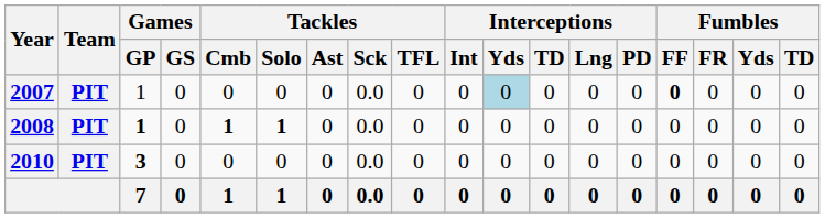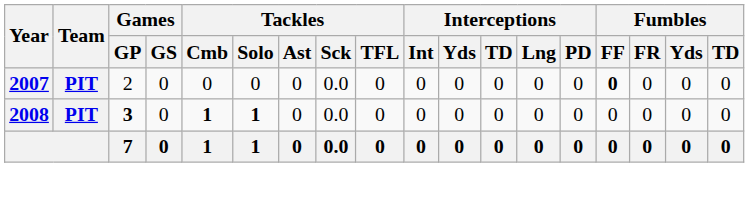2007 | Games / GP: 1 -> 2
2007 | Interceptions / Yds: lightblue background -> no background
2008 | Games / GP: 1 -> 3
- row: 2010 | PIT | 3 | 0 | 0 | 0 | 0 | 0.0 | 0 | 0 | 0 | 0 | 0 | 0 | 0 | 0 | 0 | 0
